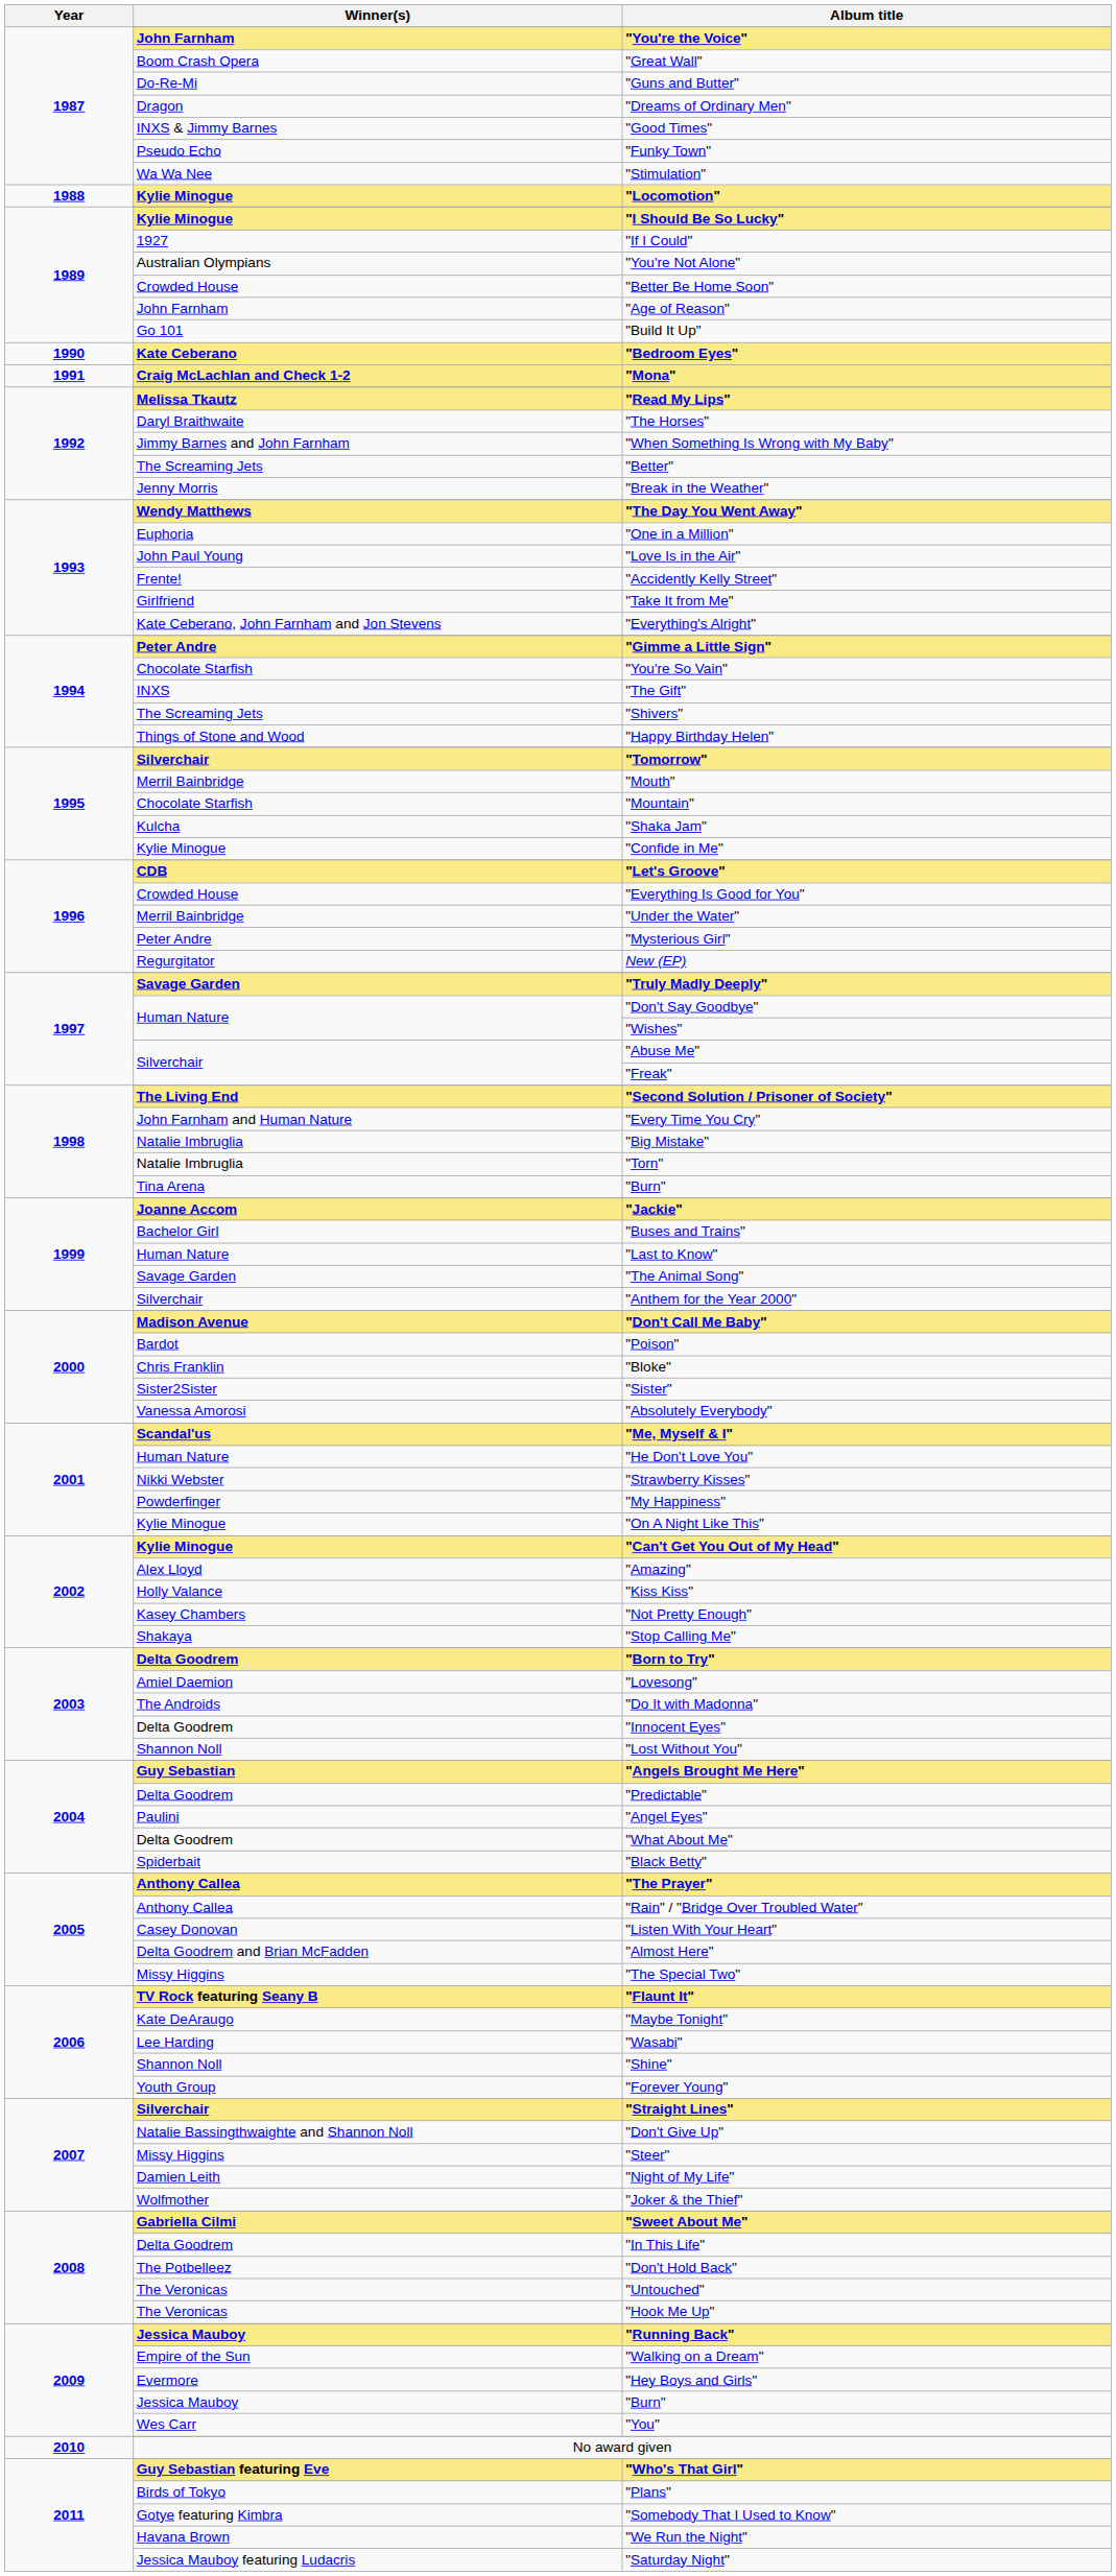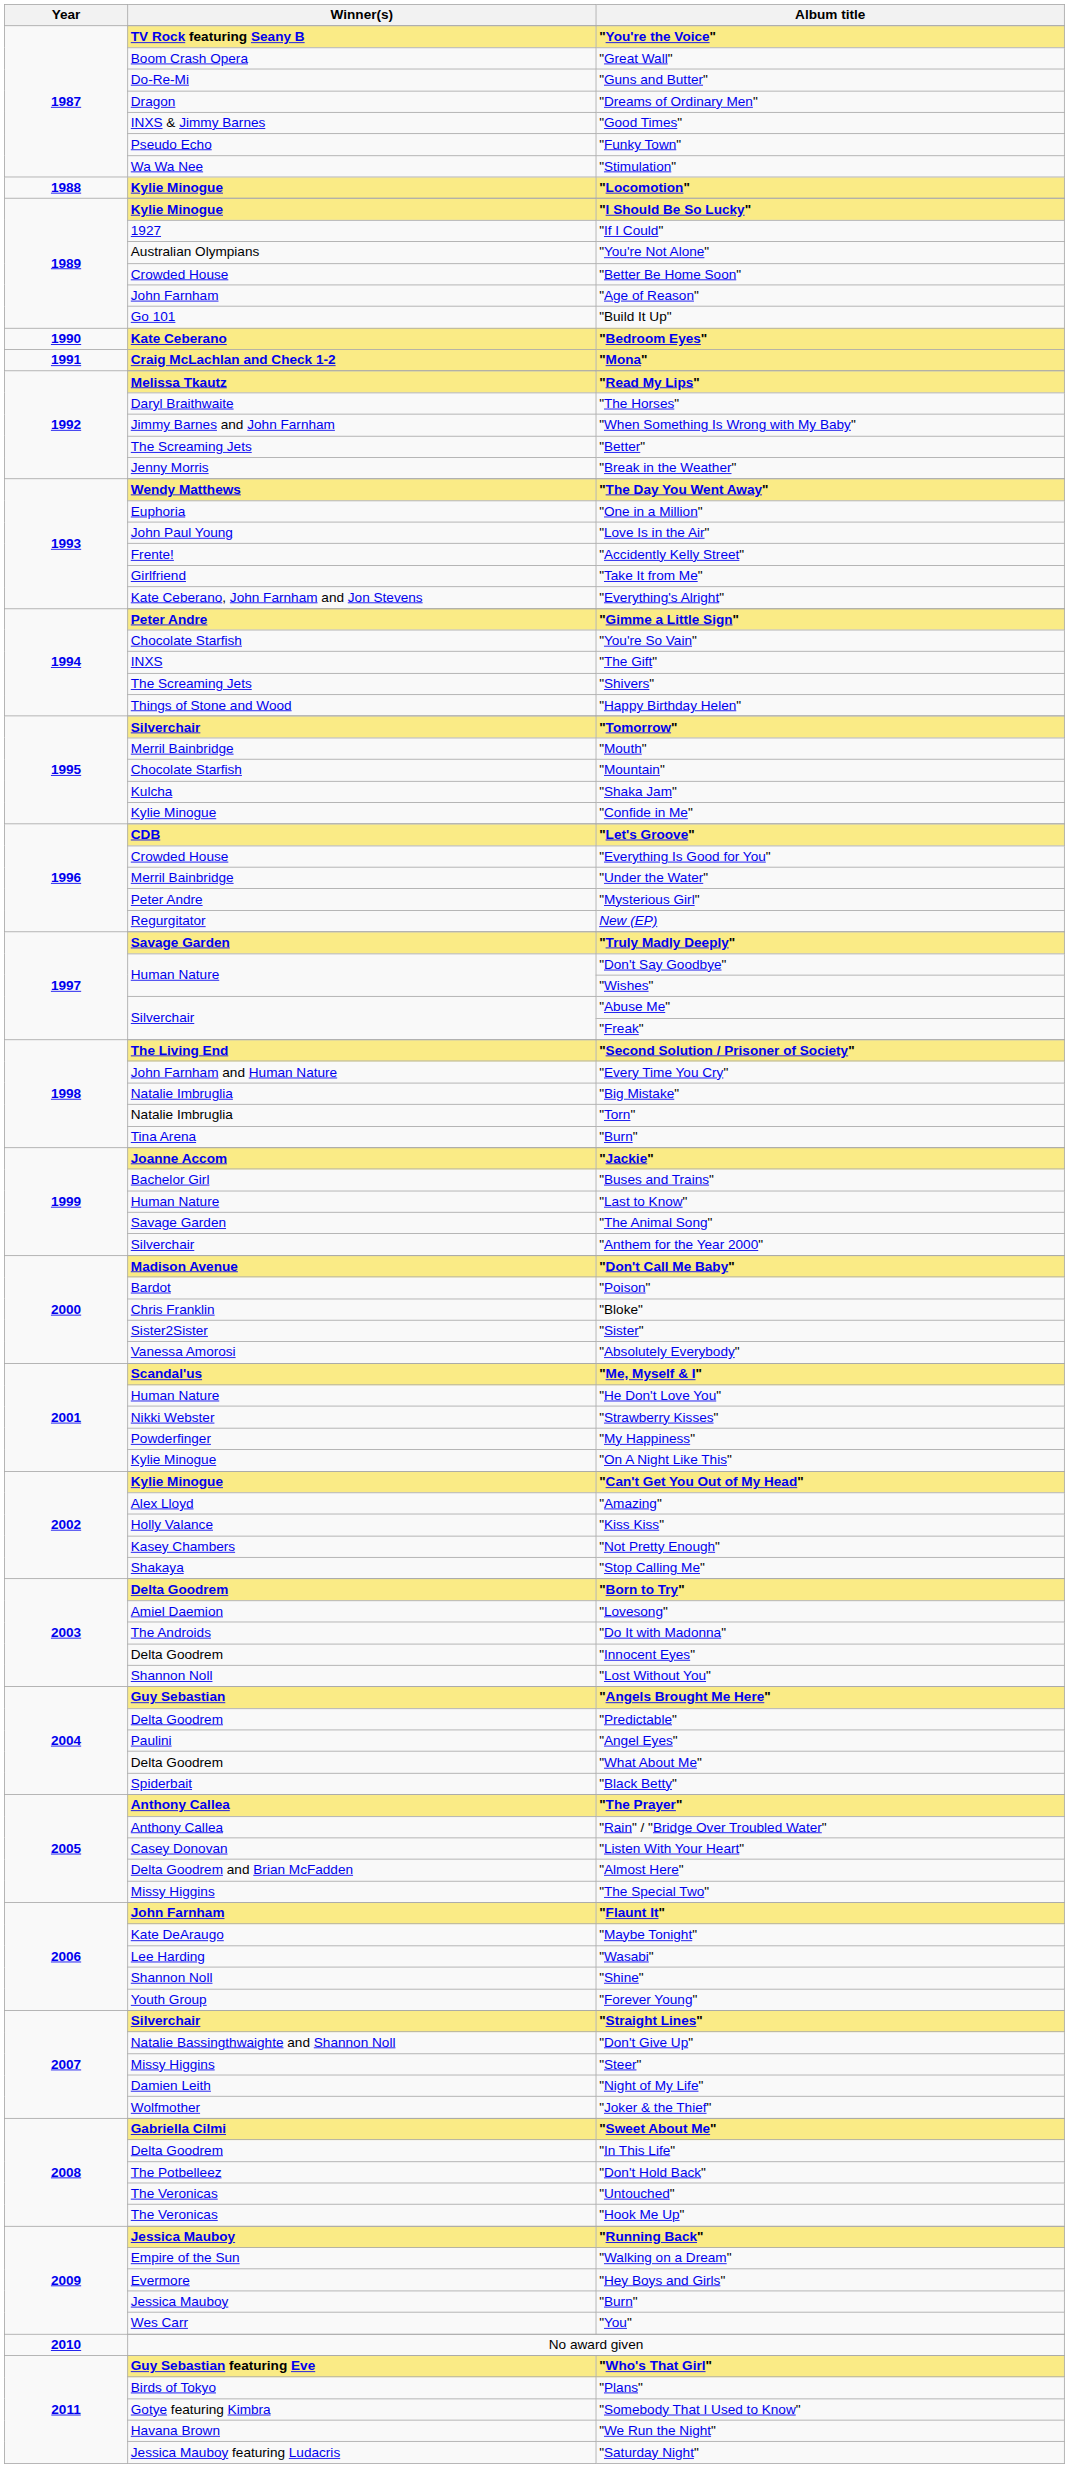"You're the Voice" | Winner(s): John Farnham -> TV Rock featuring Seany B
"Flaunt It" | Winner(s): TV Rock featuring Seany B -> John Farnham
